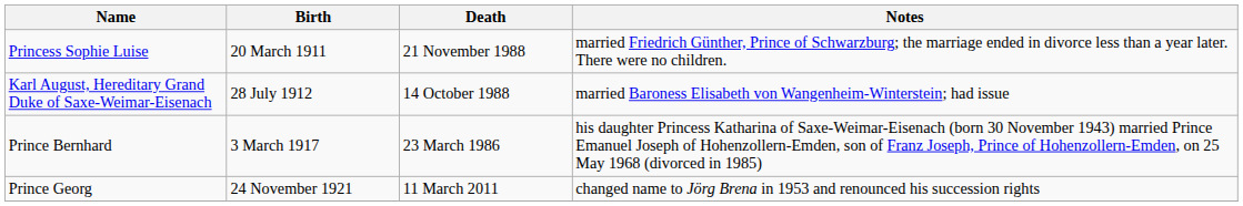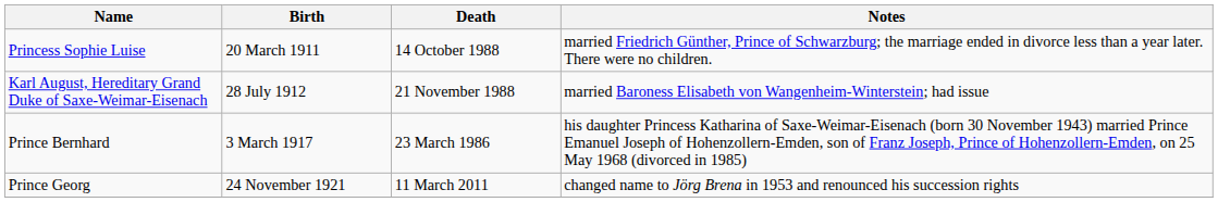Princess Sophie Luise | Death: 21 November 1988 -> 14 October 1988
Karl August, Hereditary Grand Duke of Saxe-Weimar-Eisenach | Death: 14 October 1988 -> 21 November 1988
